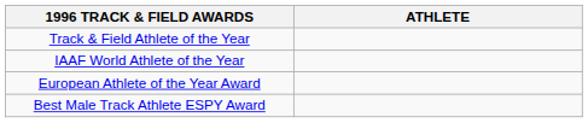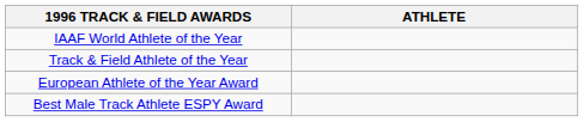rows swapped: IAAF World Athlete of the Year <-> Track & Field Athlete of the Year
